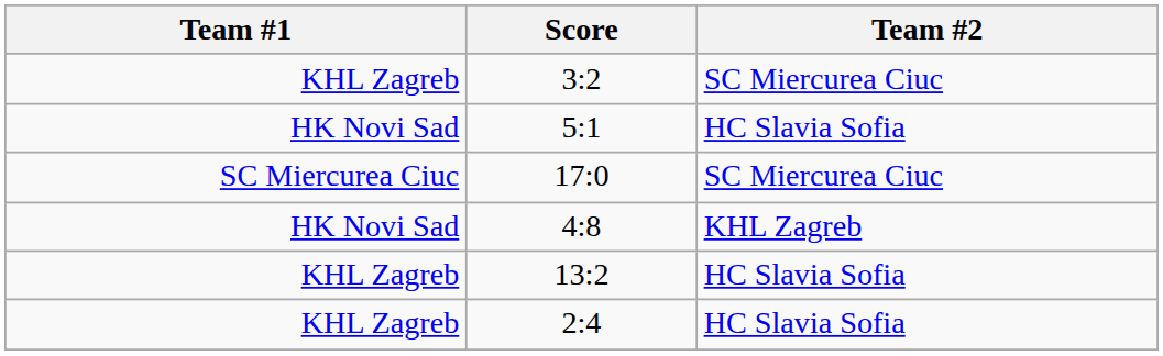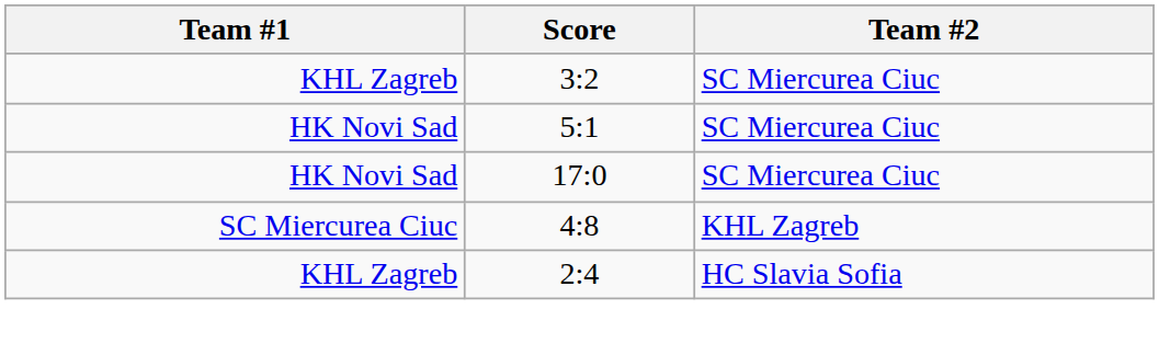5:1 | Team #2: HC Slavia Sofia -> SC Miercurea Ciuc
17:0 | Team #1: SC Miercurea Ciuc -> HK Novi Sad
4:8 | Team #1: HK Novi Sad -> SC Miercurea Ciuc
- row: KHL Zagreb | 13:2 | HC Slavia Sofia
